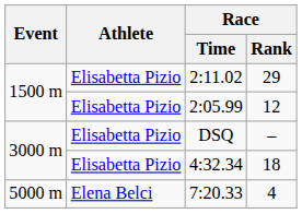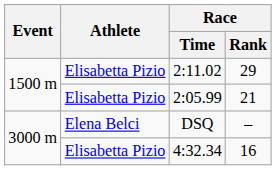2:05.99 | Race / Rank: 12 -> 21
DSQ | Athlete: Elisabetta Pizio -> Elena Belci
4:32.34 | Race / Rank: 18 -> 16
- row: 5000 m | Elena Belci | 7:20.33 | 4
